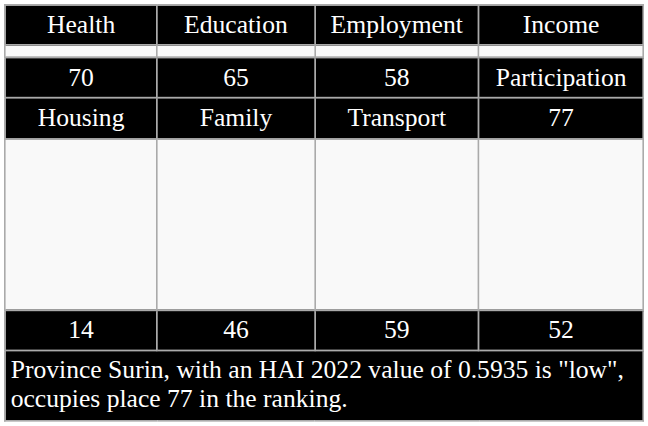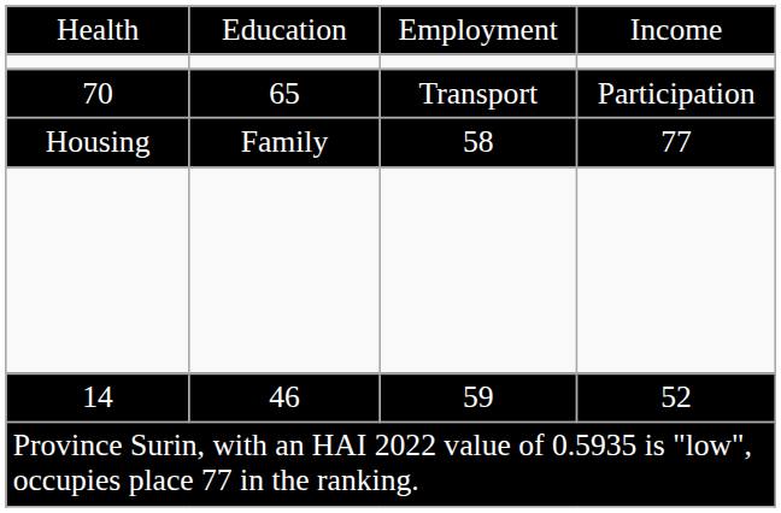70 | column 3: 58 -> Transport
Housing | column 3: Transport -> 58
